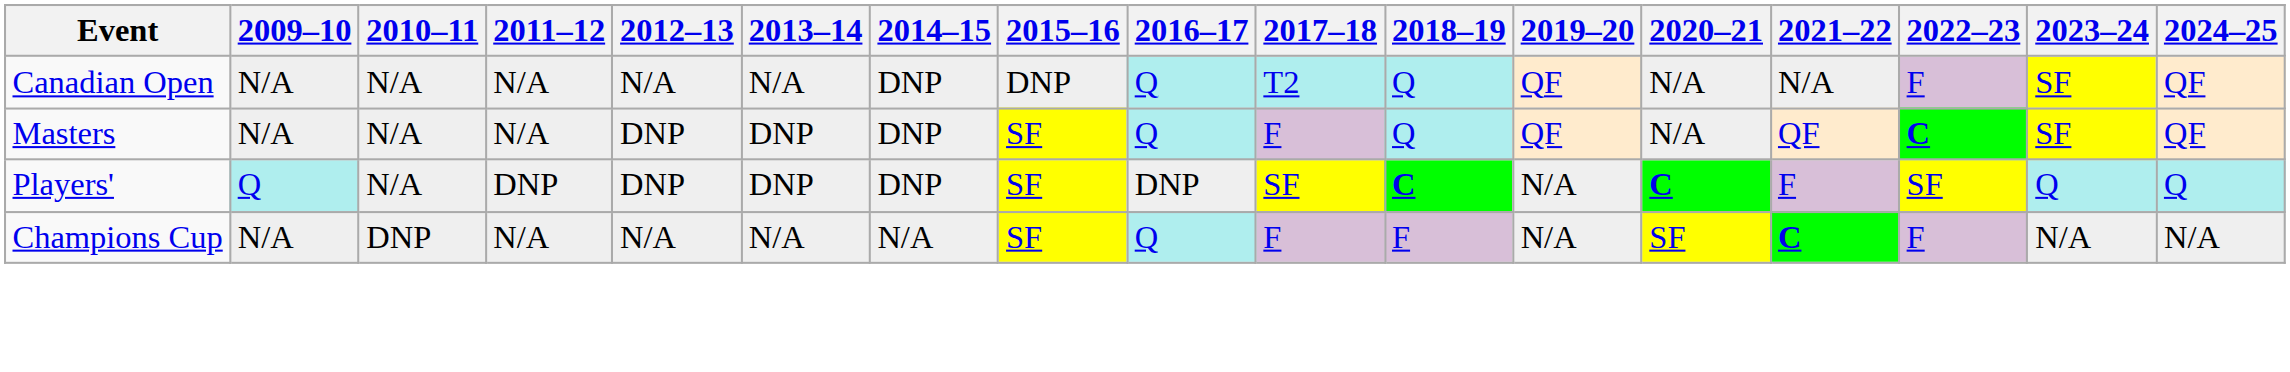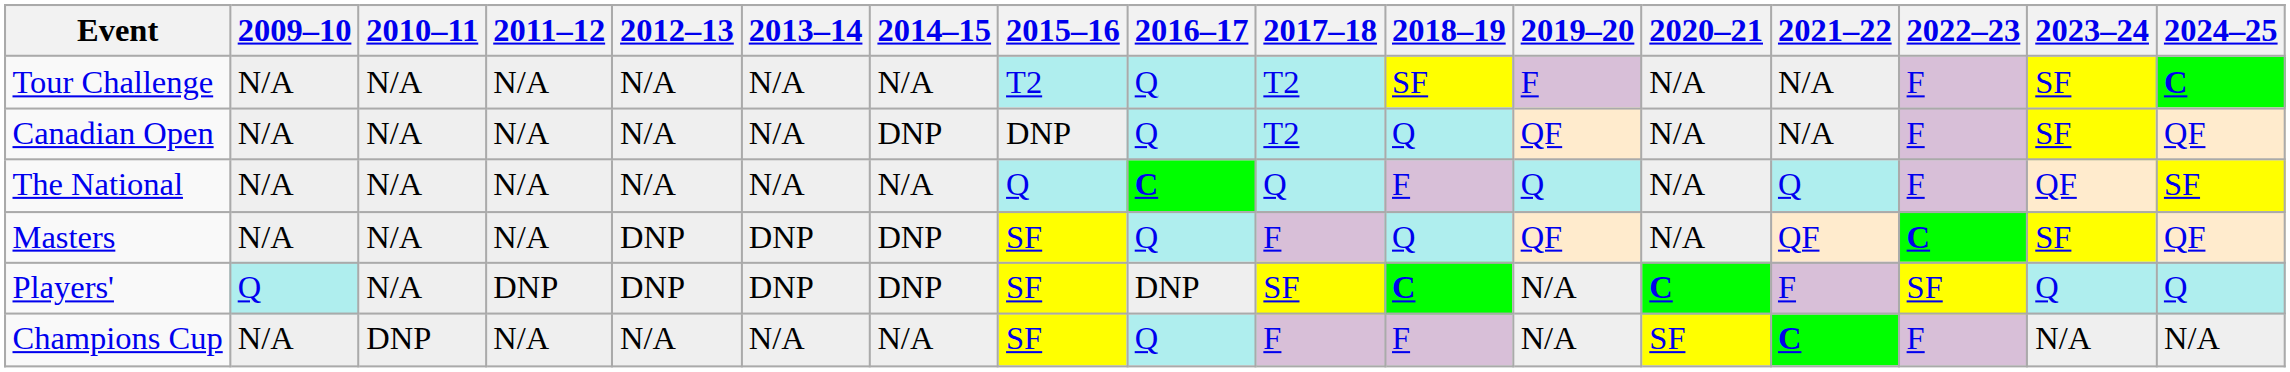+ row: Tour Challenge | N/A | N/A | N/A | N/A | N/A | N/A | T2 | Q | T2 | SF | F | N/A | N/A | F | SF | C
+ row: The National | N/A | N/A | N/A | N/A | N/A | N/A | Q | C | Q | F | Q | N/A | Q | F | QF | SF
